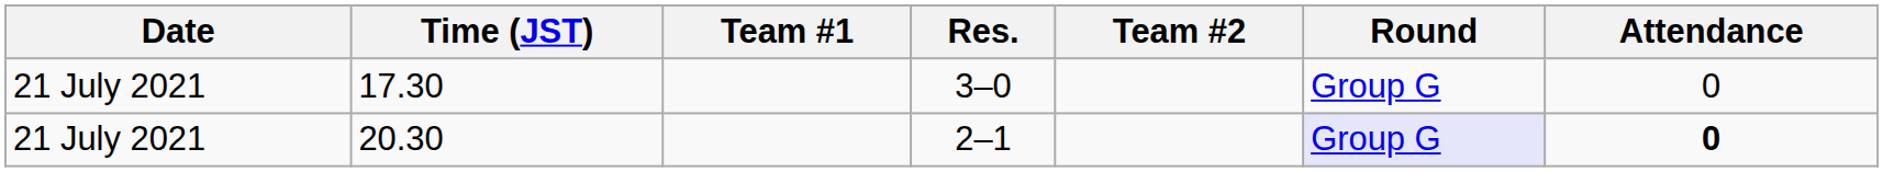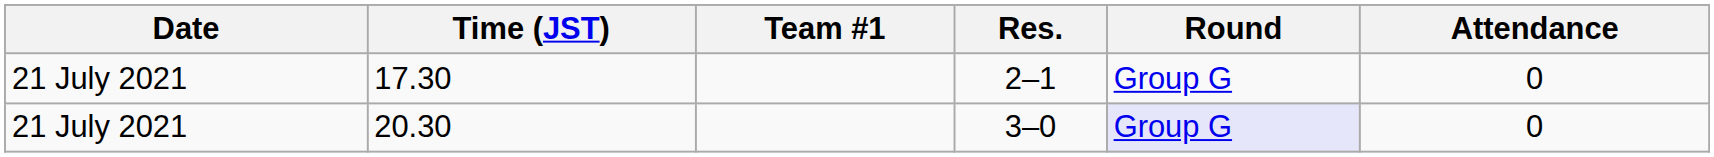- column: Team #2
17.30 | Res.: 3–0 -> 2–1
20.30 | Res.: 2–1 -> 3–0
20.30 | Attendance: bold -> normal
